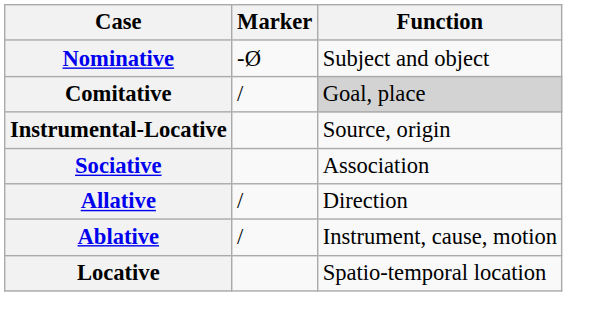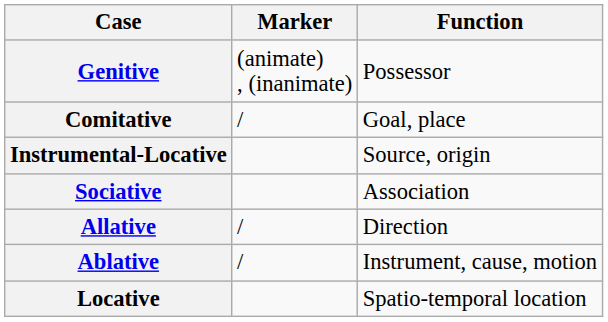- row: Nominative | -Ø | Subject and object
+ row: Genitive | (animate) , (inanimate) | Possessor
Comitative | Function: lightgrey background -> no background
